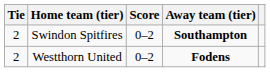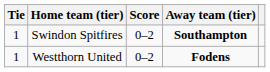Swindon Spitfires | Tie: 2 -> 1
Westthorn United | Tie: 2 -> 1
